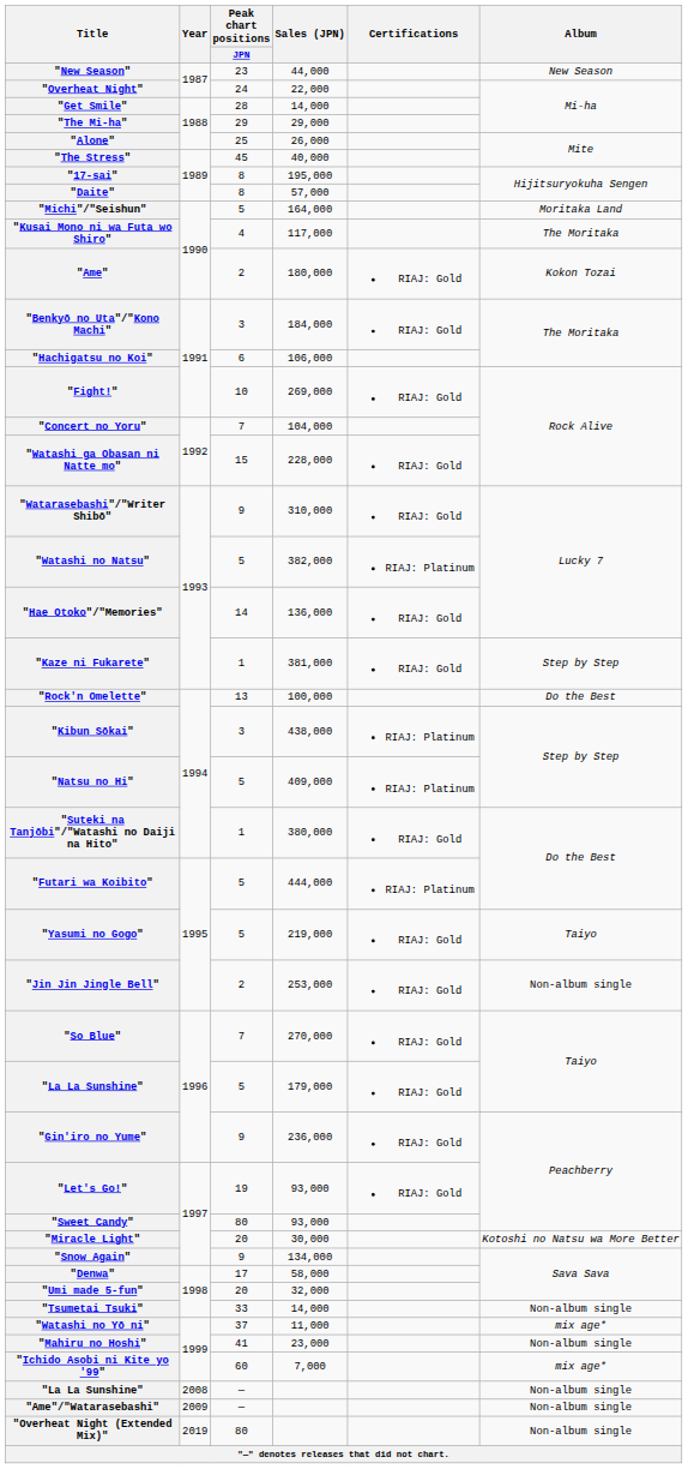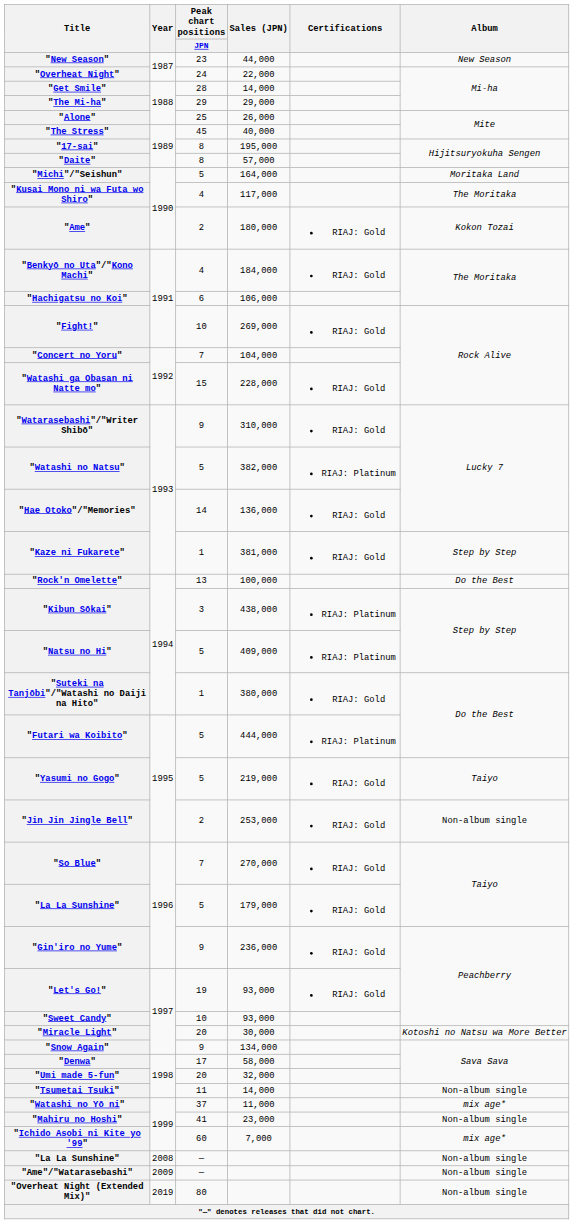"Benkyō no Uta"/"Kono Machi" | Peak chart positions / JPN: 3 -> 4
"Sweet Candy" | Peak chart positions / JPN: 80 -> 10
"Tsumetai Tsuki" | Peak chart positions / JPN: 33 -> 11
